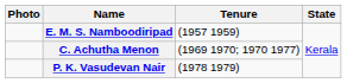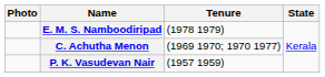E. M. S. Namboodiripad | Tenure: (1957 1959) -> (1978 1979)
P. K. Vasudevan Nair | Tenure: (1978 1979) -> (1957 1959)
